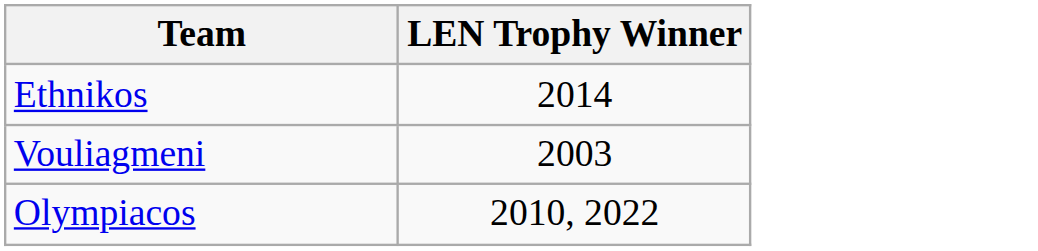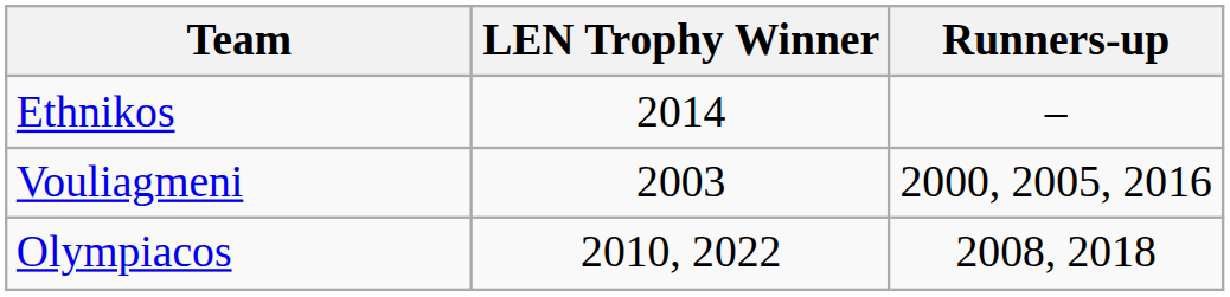+ column: Runners-up | – | 2000, 2005, 2016 | 2008, 2018
